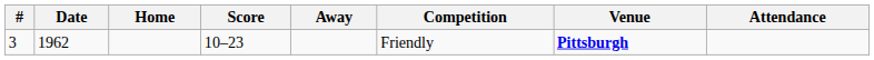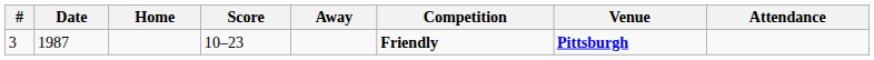3 | Date: 1962 -> 1987
3 | Competition: normal -> bold
